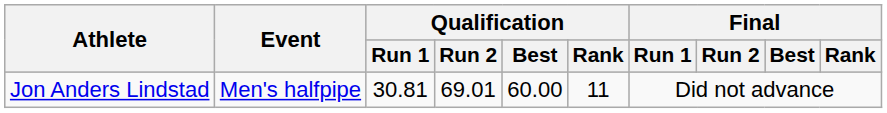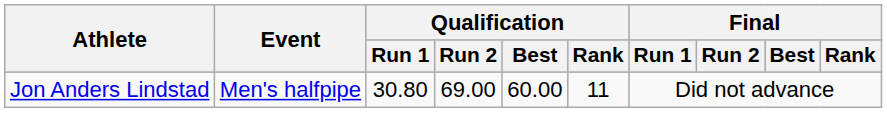Jon Anders Lindstad | Qualification / Run 1: 30.81 -> 30.80
Jon Anders Lindstad | Qualification / Run 2: 69.01 -> 69.00
